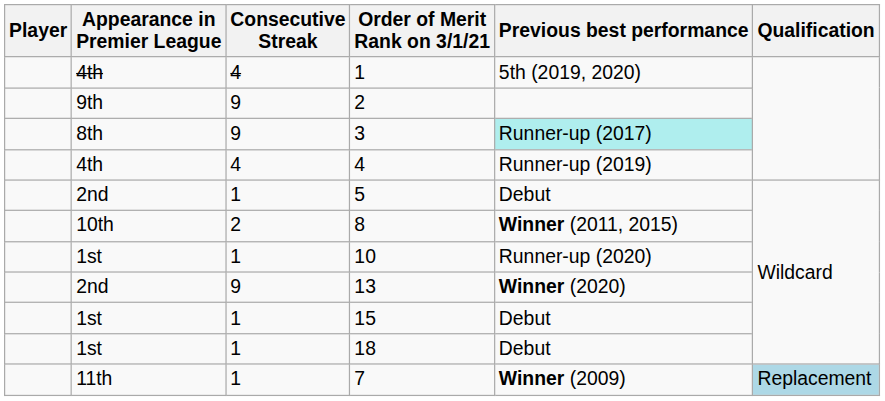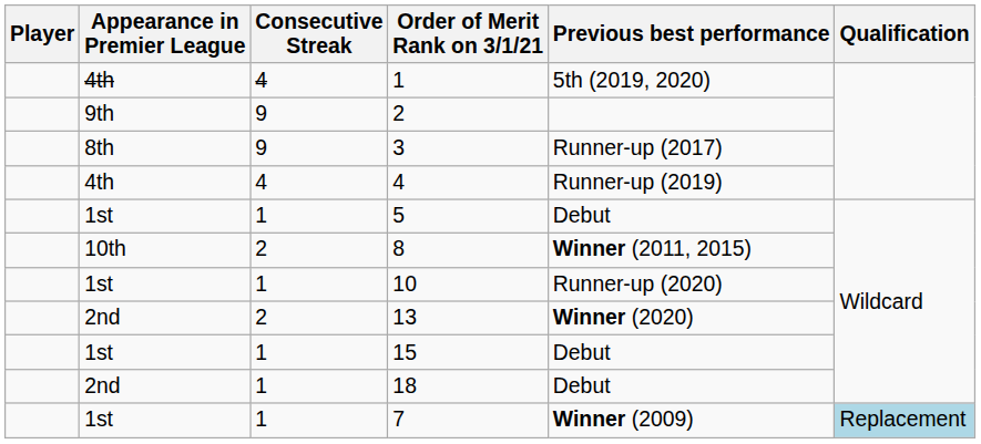3 | Previous best performance: paleturquoise background -> no background
5 | Appearance in Premier League: 2nd -> 1st
13 | Consecutive Streak: 9 -> 2
18 | Appearance in Premier League: 1st -> 2nd
7 | Appearance in Premier League: 11th -> 1st
